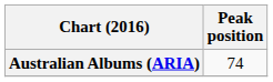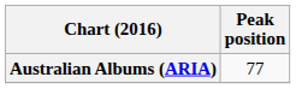Australian Albums (ARIA) | Peak position: 74 -> 77
